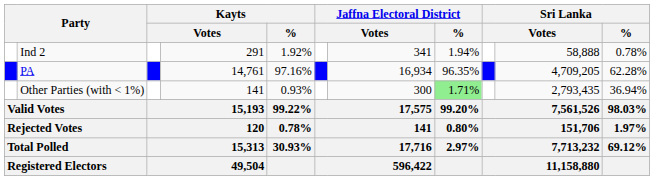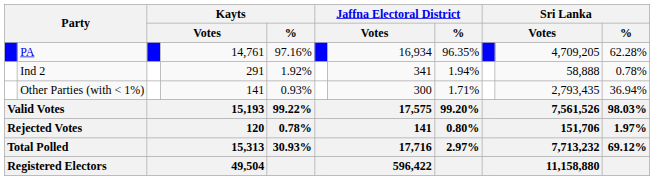rows swapped: PA <-> Ind 2
Other Parties (with < 1%) | Jaffna Electoral District / %: lightgreen background -> no background
